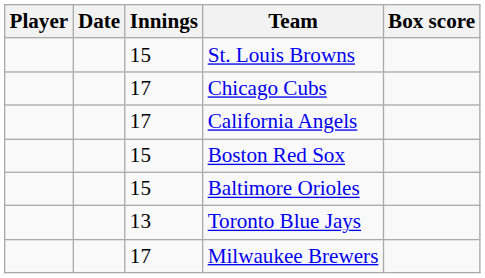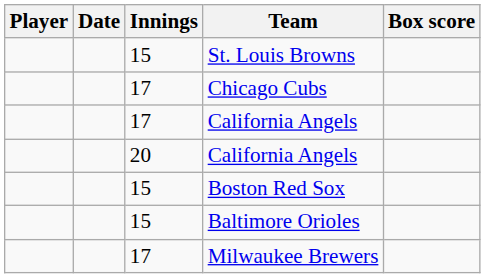+ row: 20 | California Angels
- row: 13 | Toronto Blue Jays
